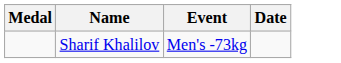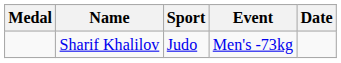+ column: Sport | Judo
